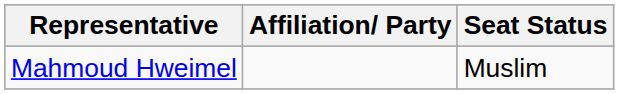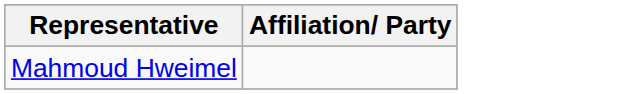- column: Seat Status | Muslim
